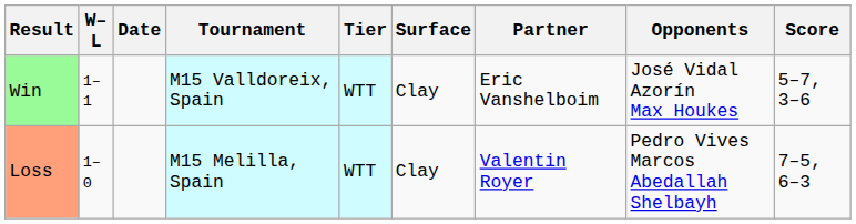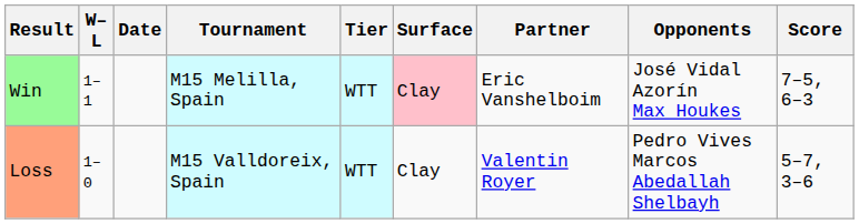Win | Tournament: M15 Valldoreix, Spain -> M15 Melilla, Spain
Win | Surface: no background -> pink background
Win | Score: 5–7, 3–6 -> 7–5, 6–3
Loss | Tournament: M15 Melilla, Spain -> M15 Valldoreix, Spain
Loss | Score: 7–5, 6–3 -> 5–7, 3–6
